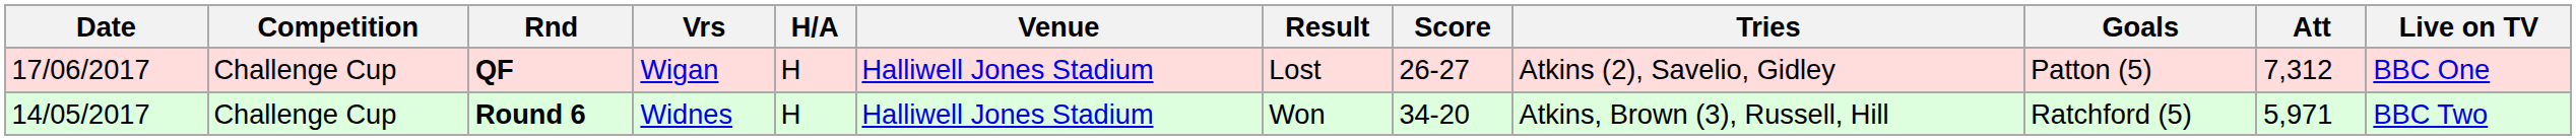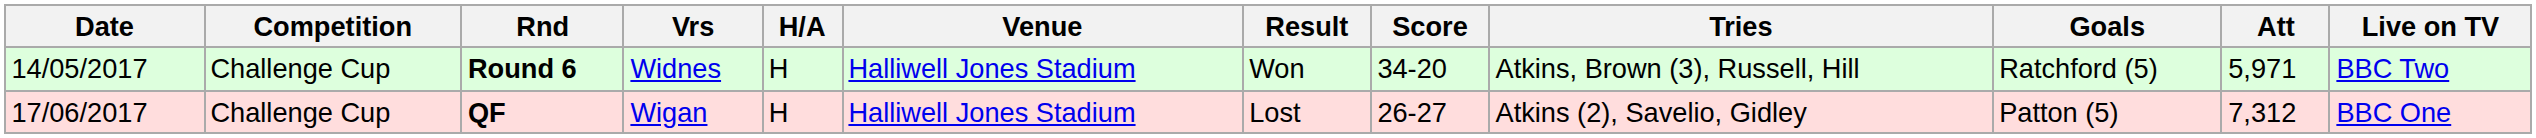rows swapped: Round 6 <-> QF
